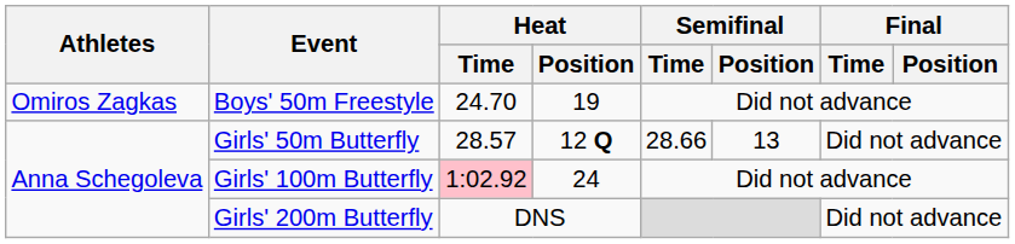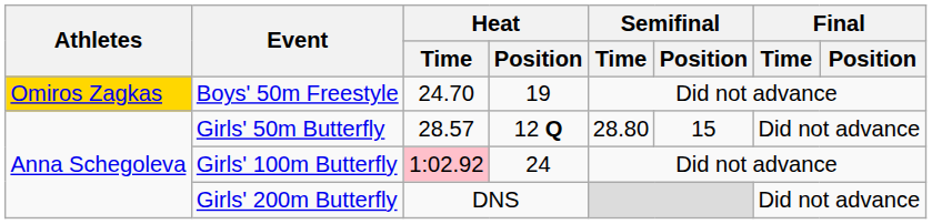Boys' 50m Freestyle | Athletes: no background -> gold background
Girls' 50m Butterfly | Semifinal / Time: 28.66 -> 28.80
Girls' 50m Butterfly | Semifinal / Position: 13 -> 15
